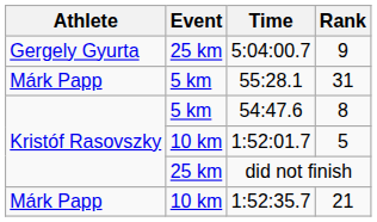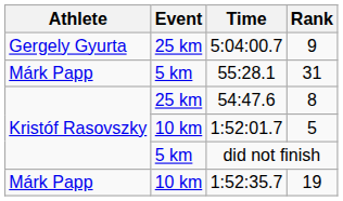54:47.6 | Event: 5 km -> 25 km
did not finish | Event: 25 km -> 5 km
1:52:35.7 | Rank: 21 -> 19
